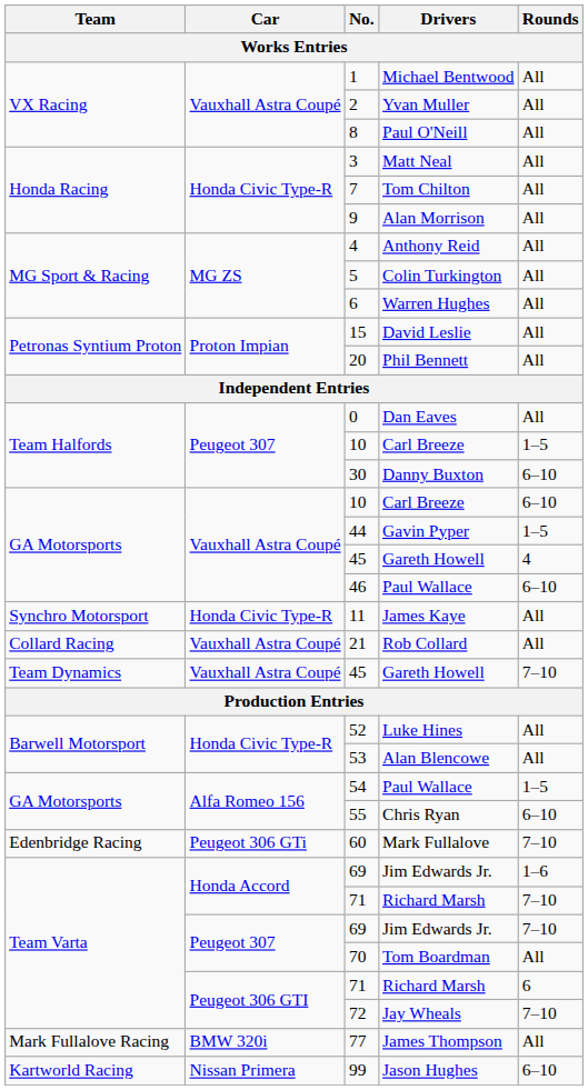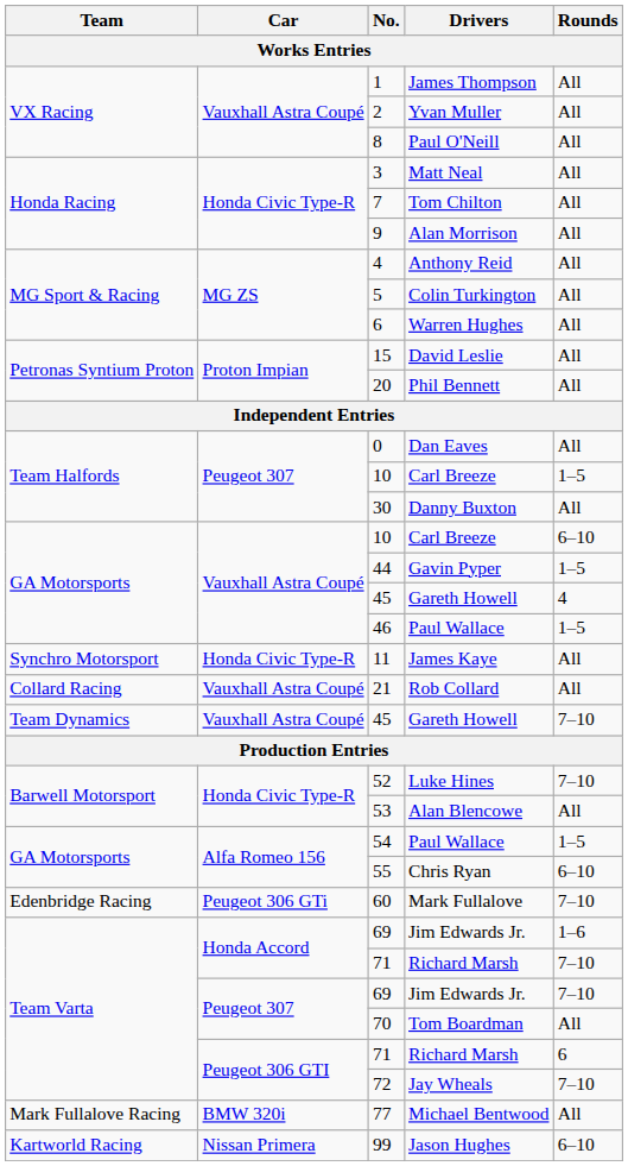1 | Drivers: Michael Bentwood -> James Thompson
30 | Rounds: 6–10 -> All
46 | Rounds: 6–10 -> 1–5
52 | Rounds: All -> 7–10
77 | Drivers: James Thompson -> Michael Bentwood
